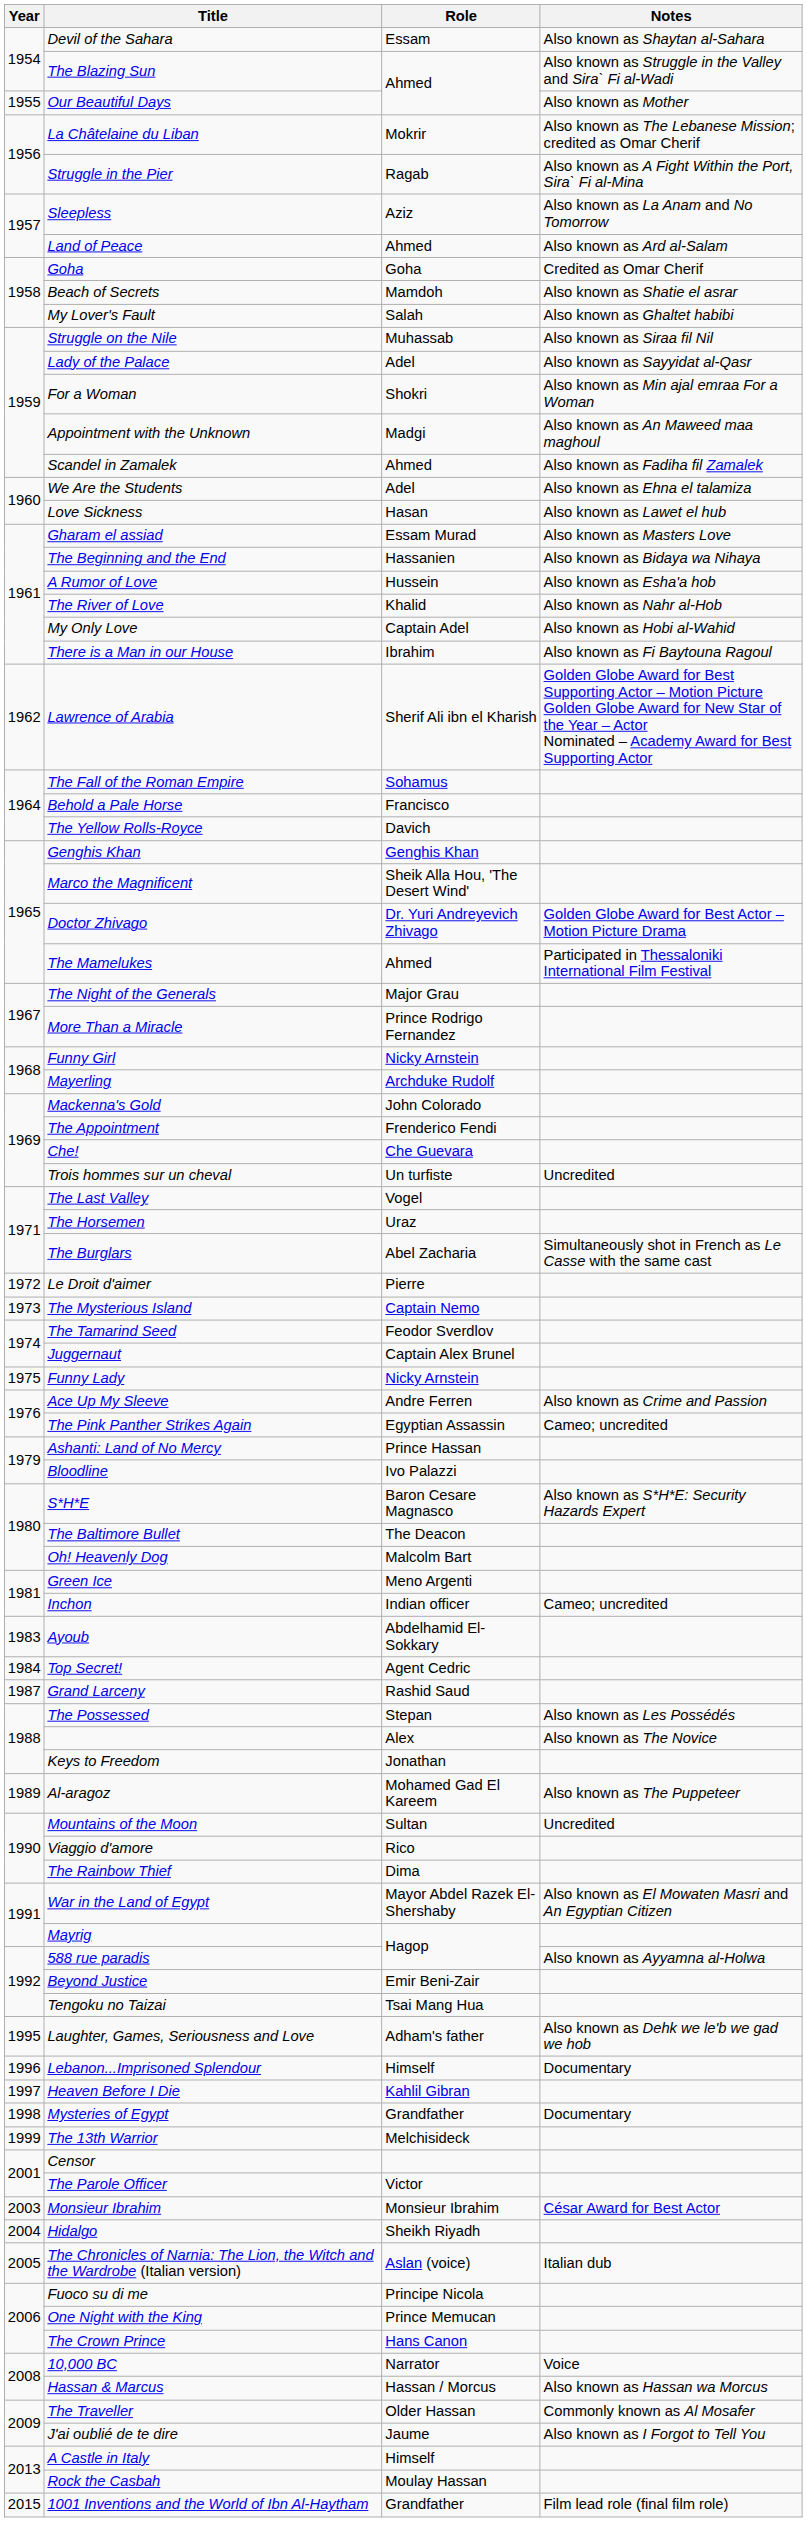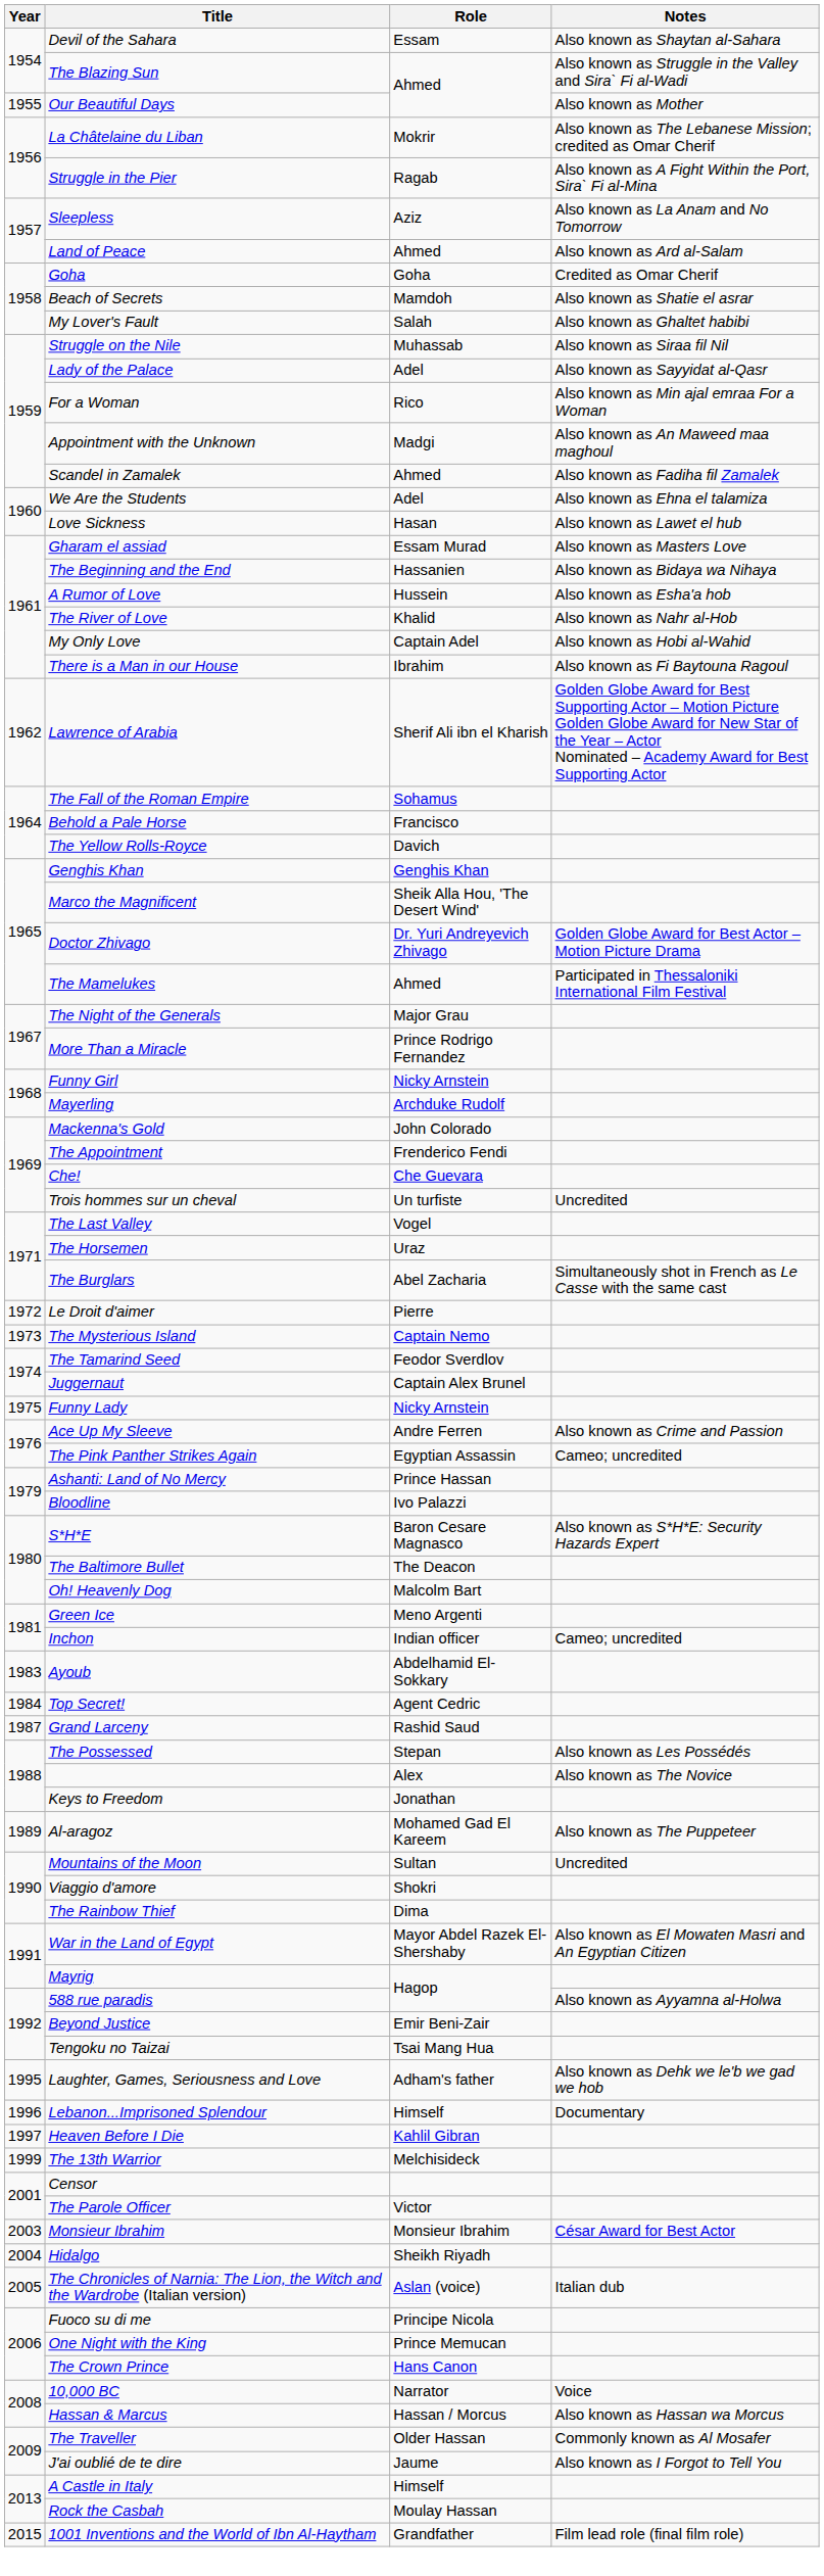For a Woman | Role: Shokri -> Rico
Viaggio d'amore | Role: Rico -> Shokri
- row: 1998 | Mysteries of Egypt | Grandfather | Documentary
